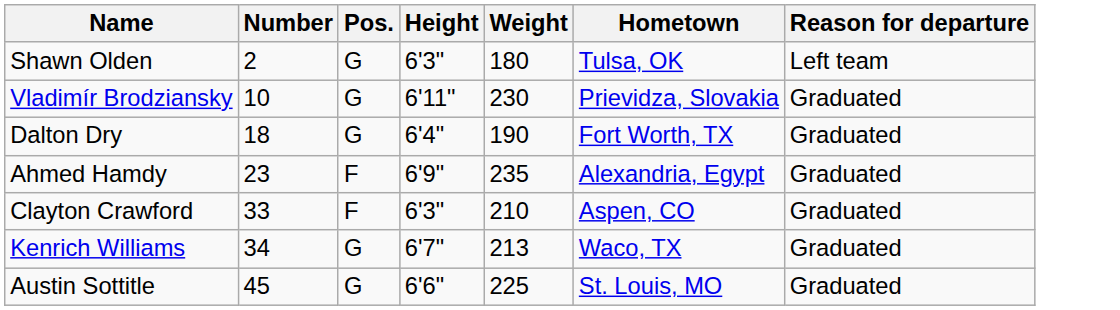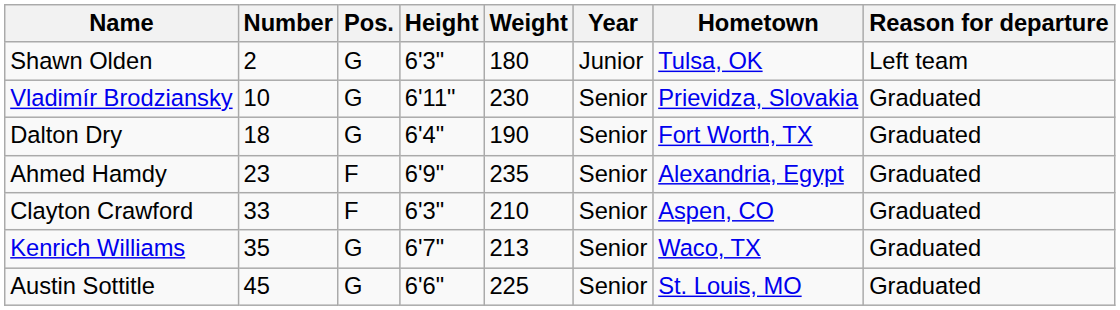+ column: Year | Junior | Senior | Senior | Senior | Senior | Senior | Senior
Kenrich Williams | Number: 34 -> 35
